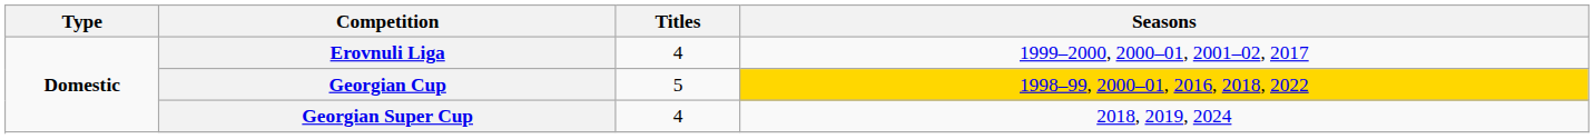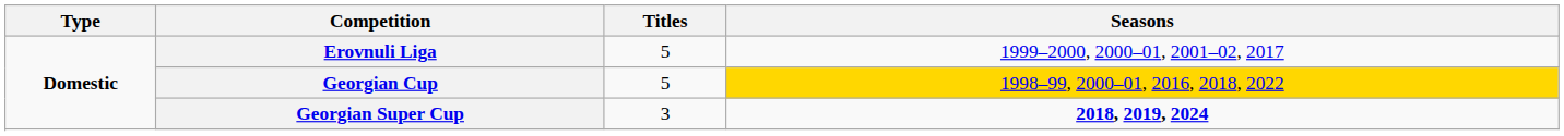Erovnuli Liga | Titles: 4 -> 5
Georgian Super Cup | Titles: 4 -> 3
Georgian Super Cup | Seasons: normal -> bold
